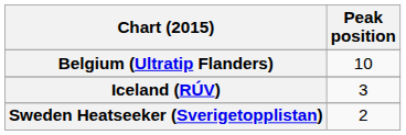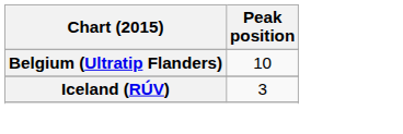- row: Sweden Heatseeker (Sverigetopplistan) | 2
